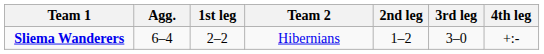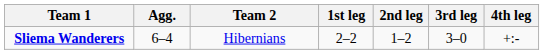columns swapped: Team 2 <-> 1st leg
